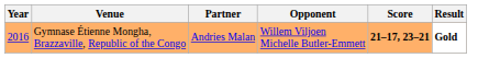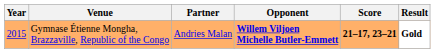Gymnase Étienne Mongha, Brazzaville, Republic of the Congo | Year: 2016 -> 2015
Gymnase Étienne Mongha, Brazzaville, Republic of the Congo | Opponent: normal -> bold
